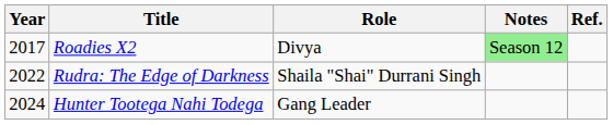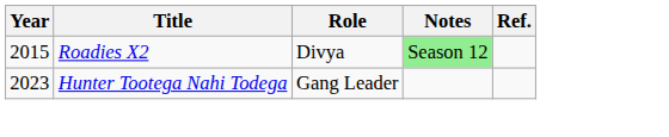Roadies X2 | Year: 2017 -> 2015
- row: 2022 | Rudra: The Edge of Darkness | Shaila "Shai" Durrani Singh
Hunter Tootega Nahi Todega | Year: 2024 -> 2023
